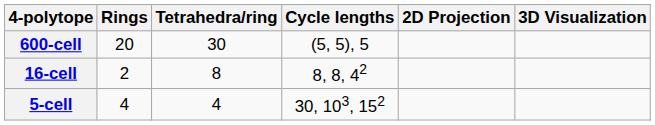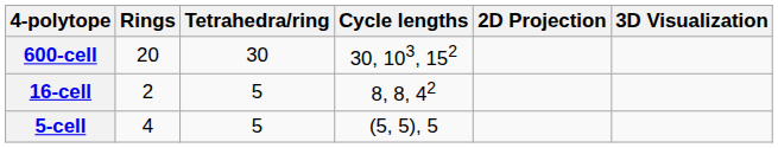600-cell | Cycle lengths: (5, 5), 5 -> 30, 103, 152
16-cell | Tetrahedra/ring: 8 -> 5
5-cell | Tetrahedra/ring: 4 -> 5
5-cell | Cycle lengths: 30, 103, 152 -> (5, 5), 5
